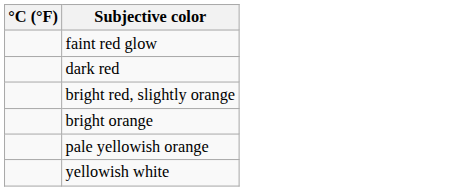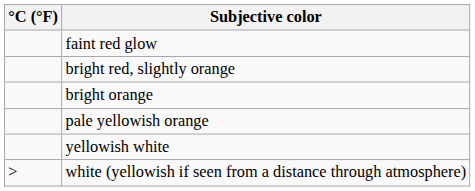- row: dark red
+ row: > | white (yellowish if seen from a distance through atmosphere)
